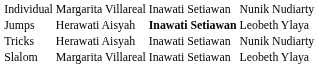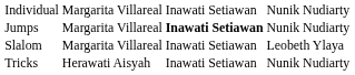Jumps | column 2: Herawati Aisyah -> Margarita Villareal
Jumps | column 4: Leobeth Ylaya -> Nunik Nudiarty
rows swapped: Tricks <-> Slalom
